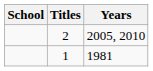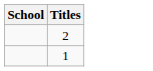- column: Years | 2005, 2010 | 1981
